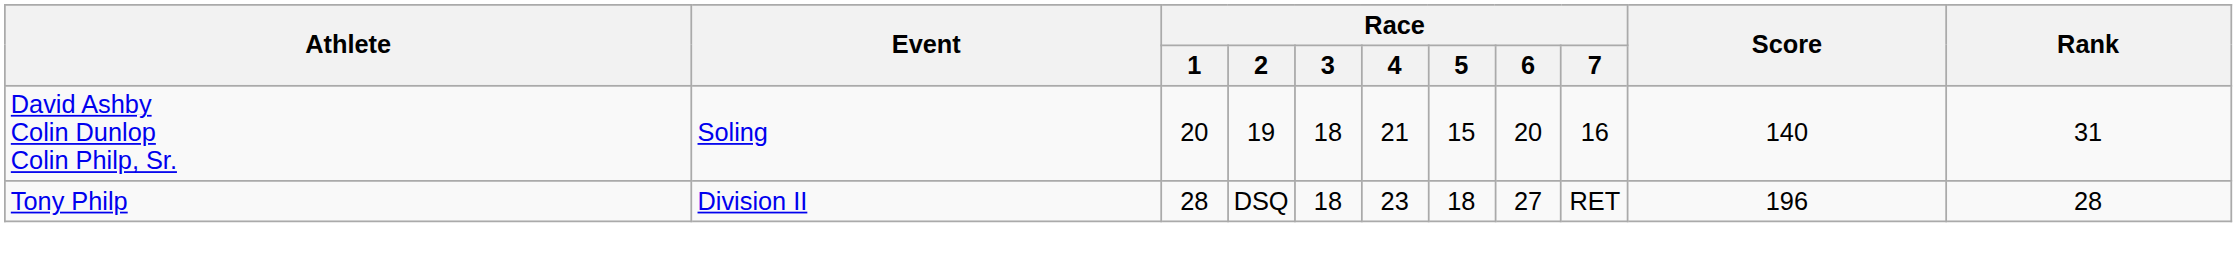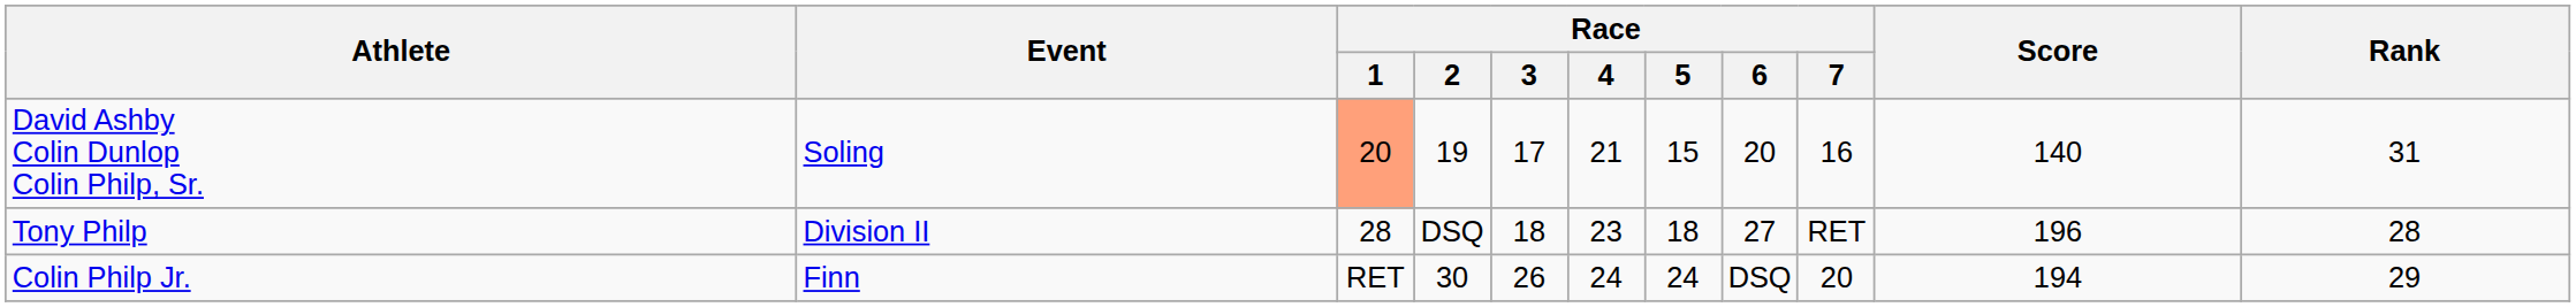David Ashby Colin Dunlop Colin Philp, Sr. | Race / 1: no background -> lightsalmon background
David Ashby Colin Dunlop Colin Philp, Sr. | Race / 3: 18 -> 17
+ row: Colin Philp Jr. | Finn | RET | 30 | 26 | 24 | 24 | DSQ | 20 | 194 | 29
